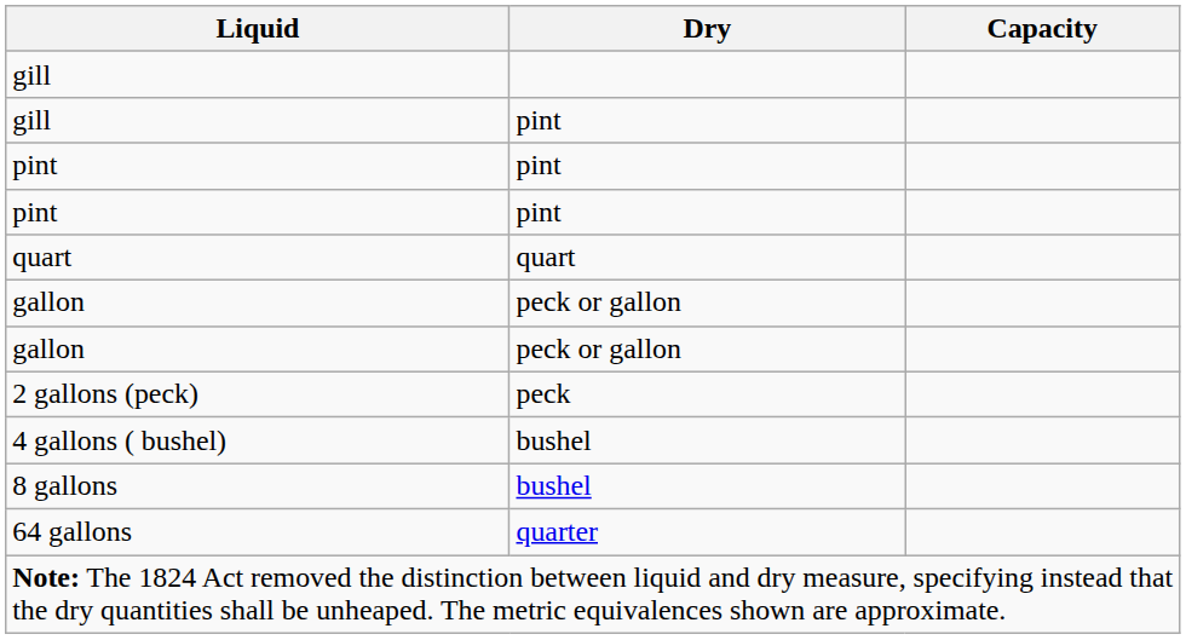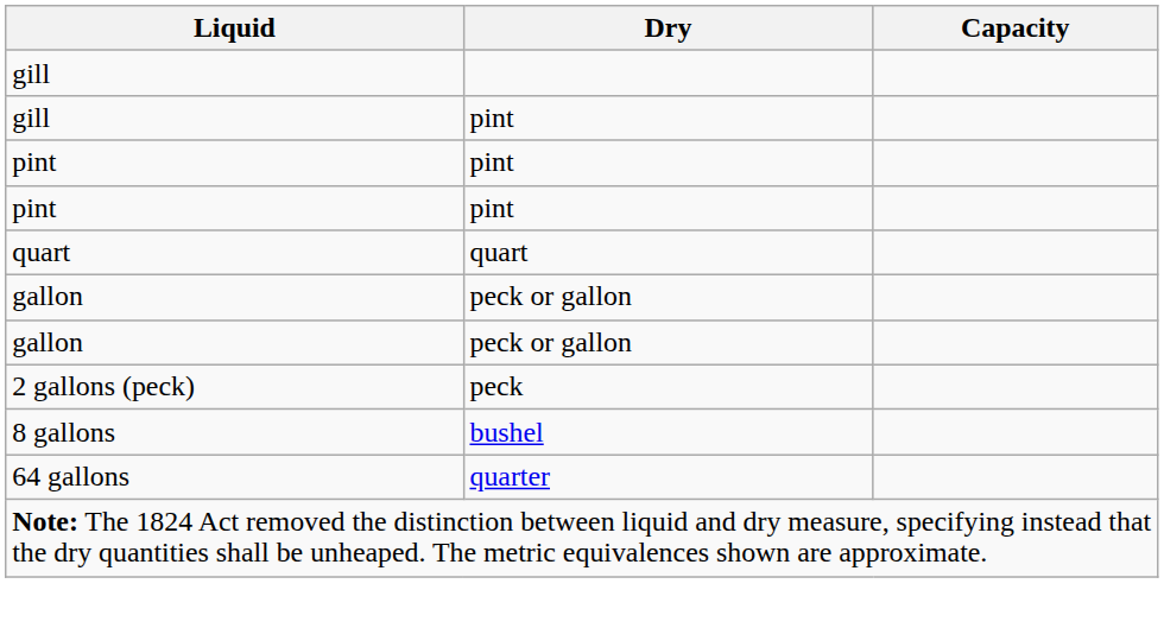- row: 4 gallons ( bushel) | bushel
